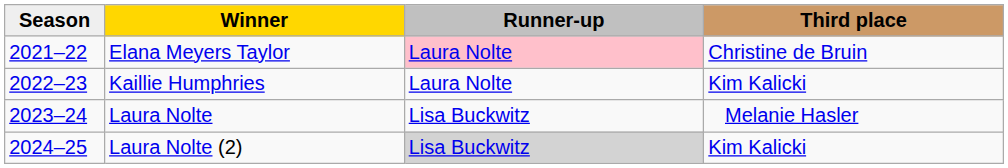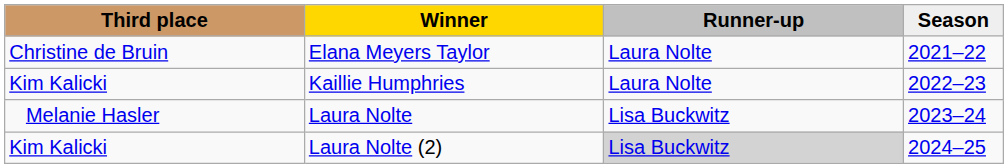columns swapped: Season <-> Third place
Elana Meyers Taylor | Runner-up: pink background -> no background
